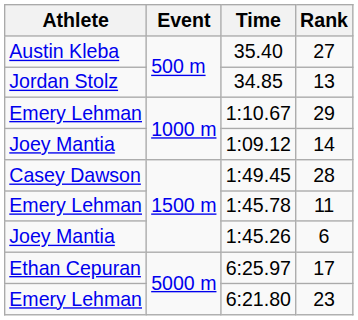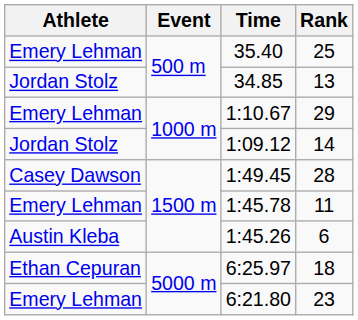35.40 | Athlete: Austin Kleba -> Emery Lehman
35.40 | Rank: 27 -> 25
1:09.12 | Athlete: Joey Mantia -> Jordan Stolz
1:45.26 | Athlete: Joey Mantia -> Austin Kleba
6:25.97 | Rank: 17 -> 18
